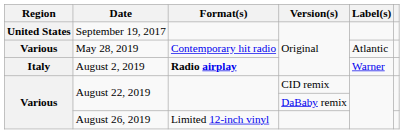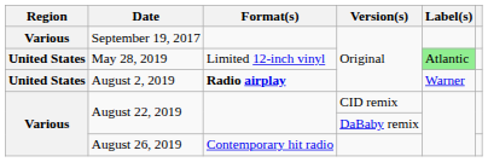September 19, 2017 | Region: United States -> Various
May 28, 2019 | Region: Various -> United States
May 28, 2019 | Format(s): Contemporary hit radio -> Limited 12-inch vinyl
May 28, 2019 | Label(s): no background -> lightgreen background
August 2, 2019 | Region: Italy -> United States
August 26, 2019 | Format(s): Limited 12-inch vinyl -> Contemporary hit radio
